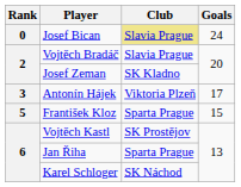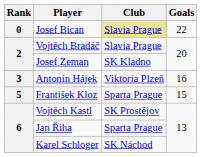Josef Bican | Goals: 24 -> 22
Antonín Hájek | Goals: 17 -> 16
